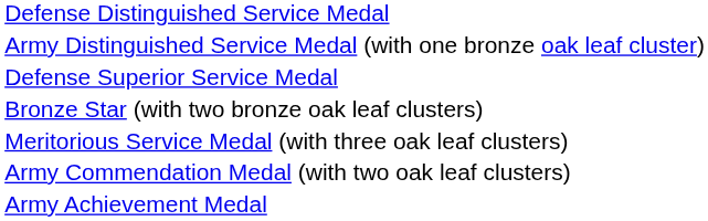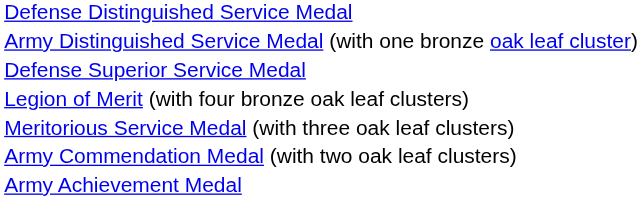+ row: Legion of Merit (with four bronze oak leaf clusters)
- row: Bronze Star (with two bronze oak leaf clusters)
